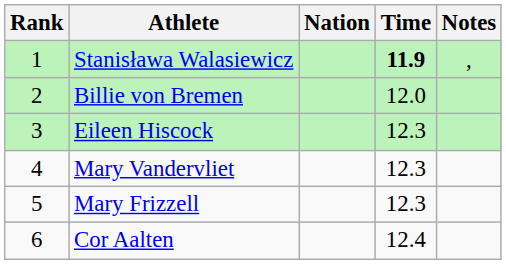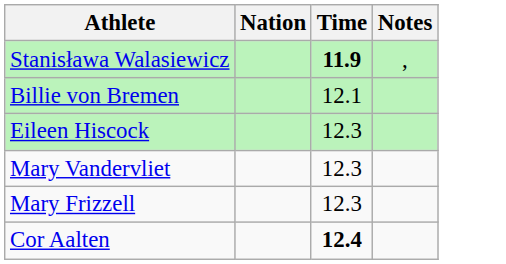- column: Rank | 1 | 2 | 3 | 4 | 5 | 6
Billie von Bremen | Time: 12.0 -> 12.1
Cor Aalten | Time: normal -> bold
